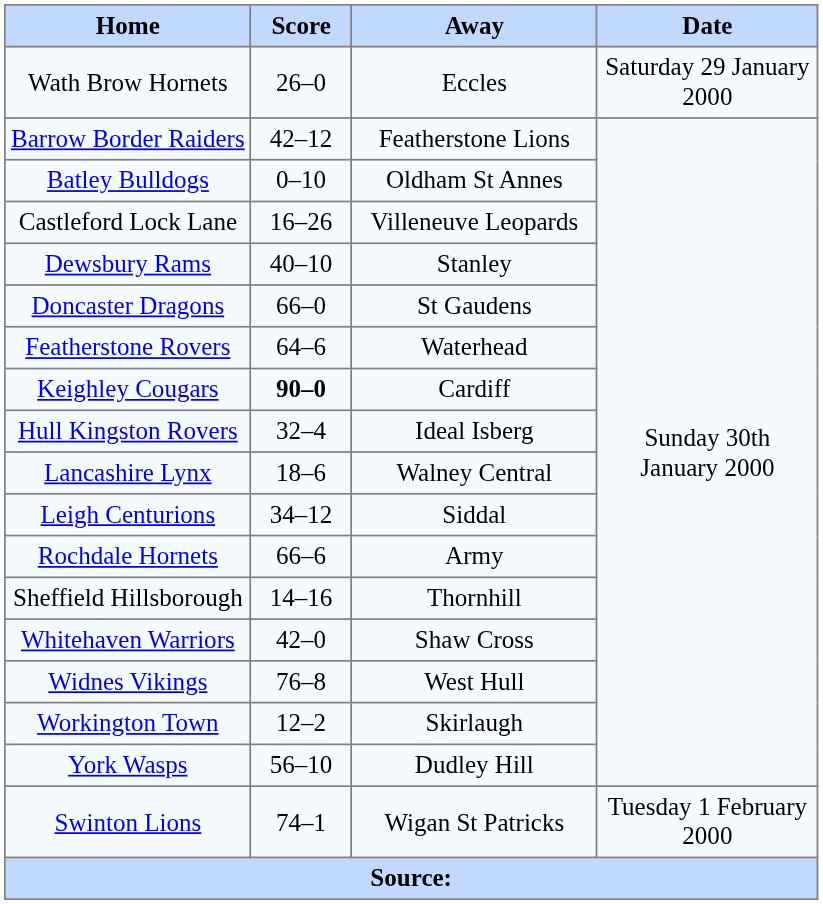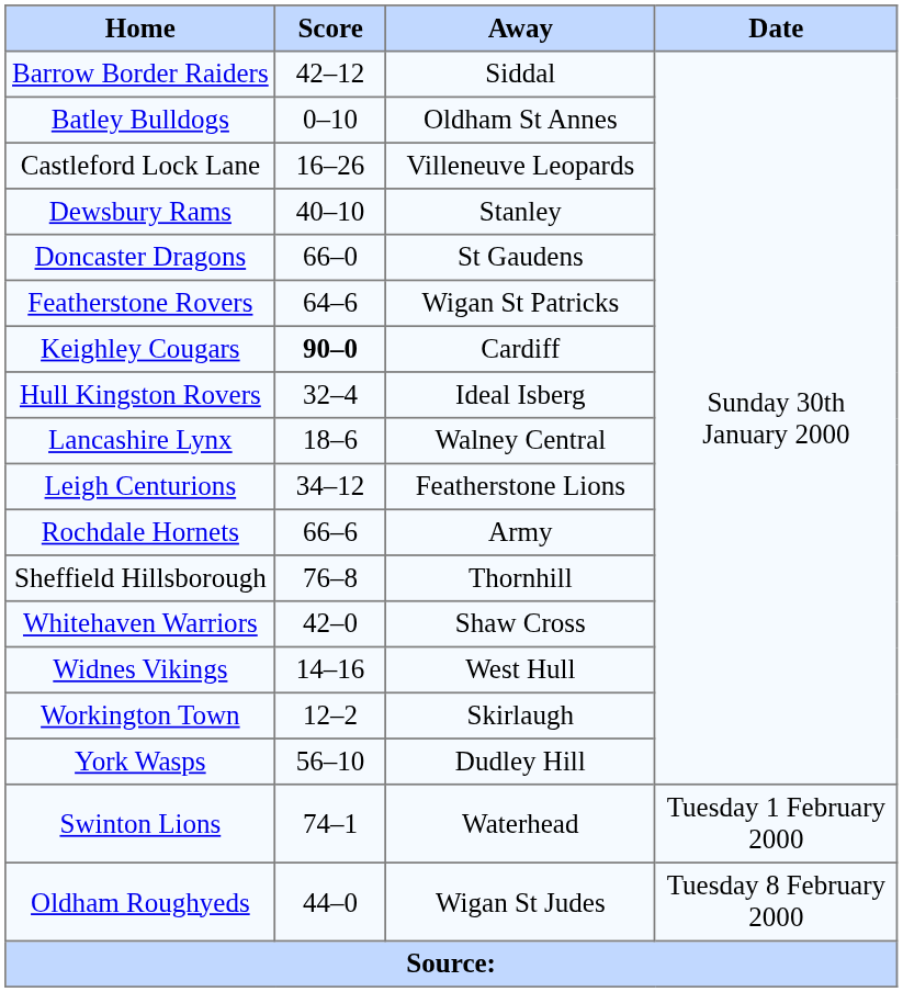- row: Wath Brow Hornets | 26–0 | Eccles | Saturday 29 January 2000
Barrow Border Raiders | Away: Featherstone Lions -> Siddal
Featherstone Rovers | Away: Waterhead -> Wigan St Patricks
Leigh Centurions | Away: Siddal -> Featherstone Lions
Sheffield Hillsborough | Score: 14–16 -> 76–8
Widnes Vikings | Score: 76–8 -> 14–16
Swinton Lions | Away: Wigan St Patricks -> Waterhead
+ row: Oldham Roughyeds | 44–0 | Wigan St Judes | Tuesday 8 February 2000
